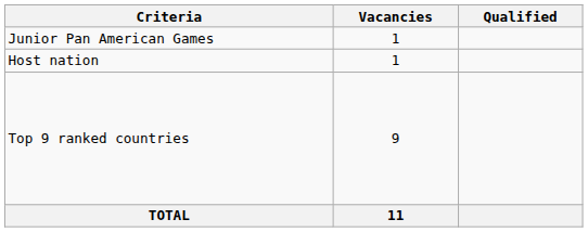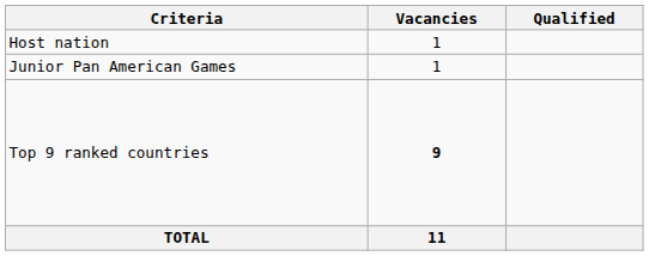rows swapped: Host nation <-> Junior Pan American Games
Top 9 ranked countries | Vacancies: normal -> bold
